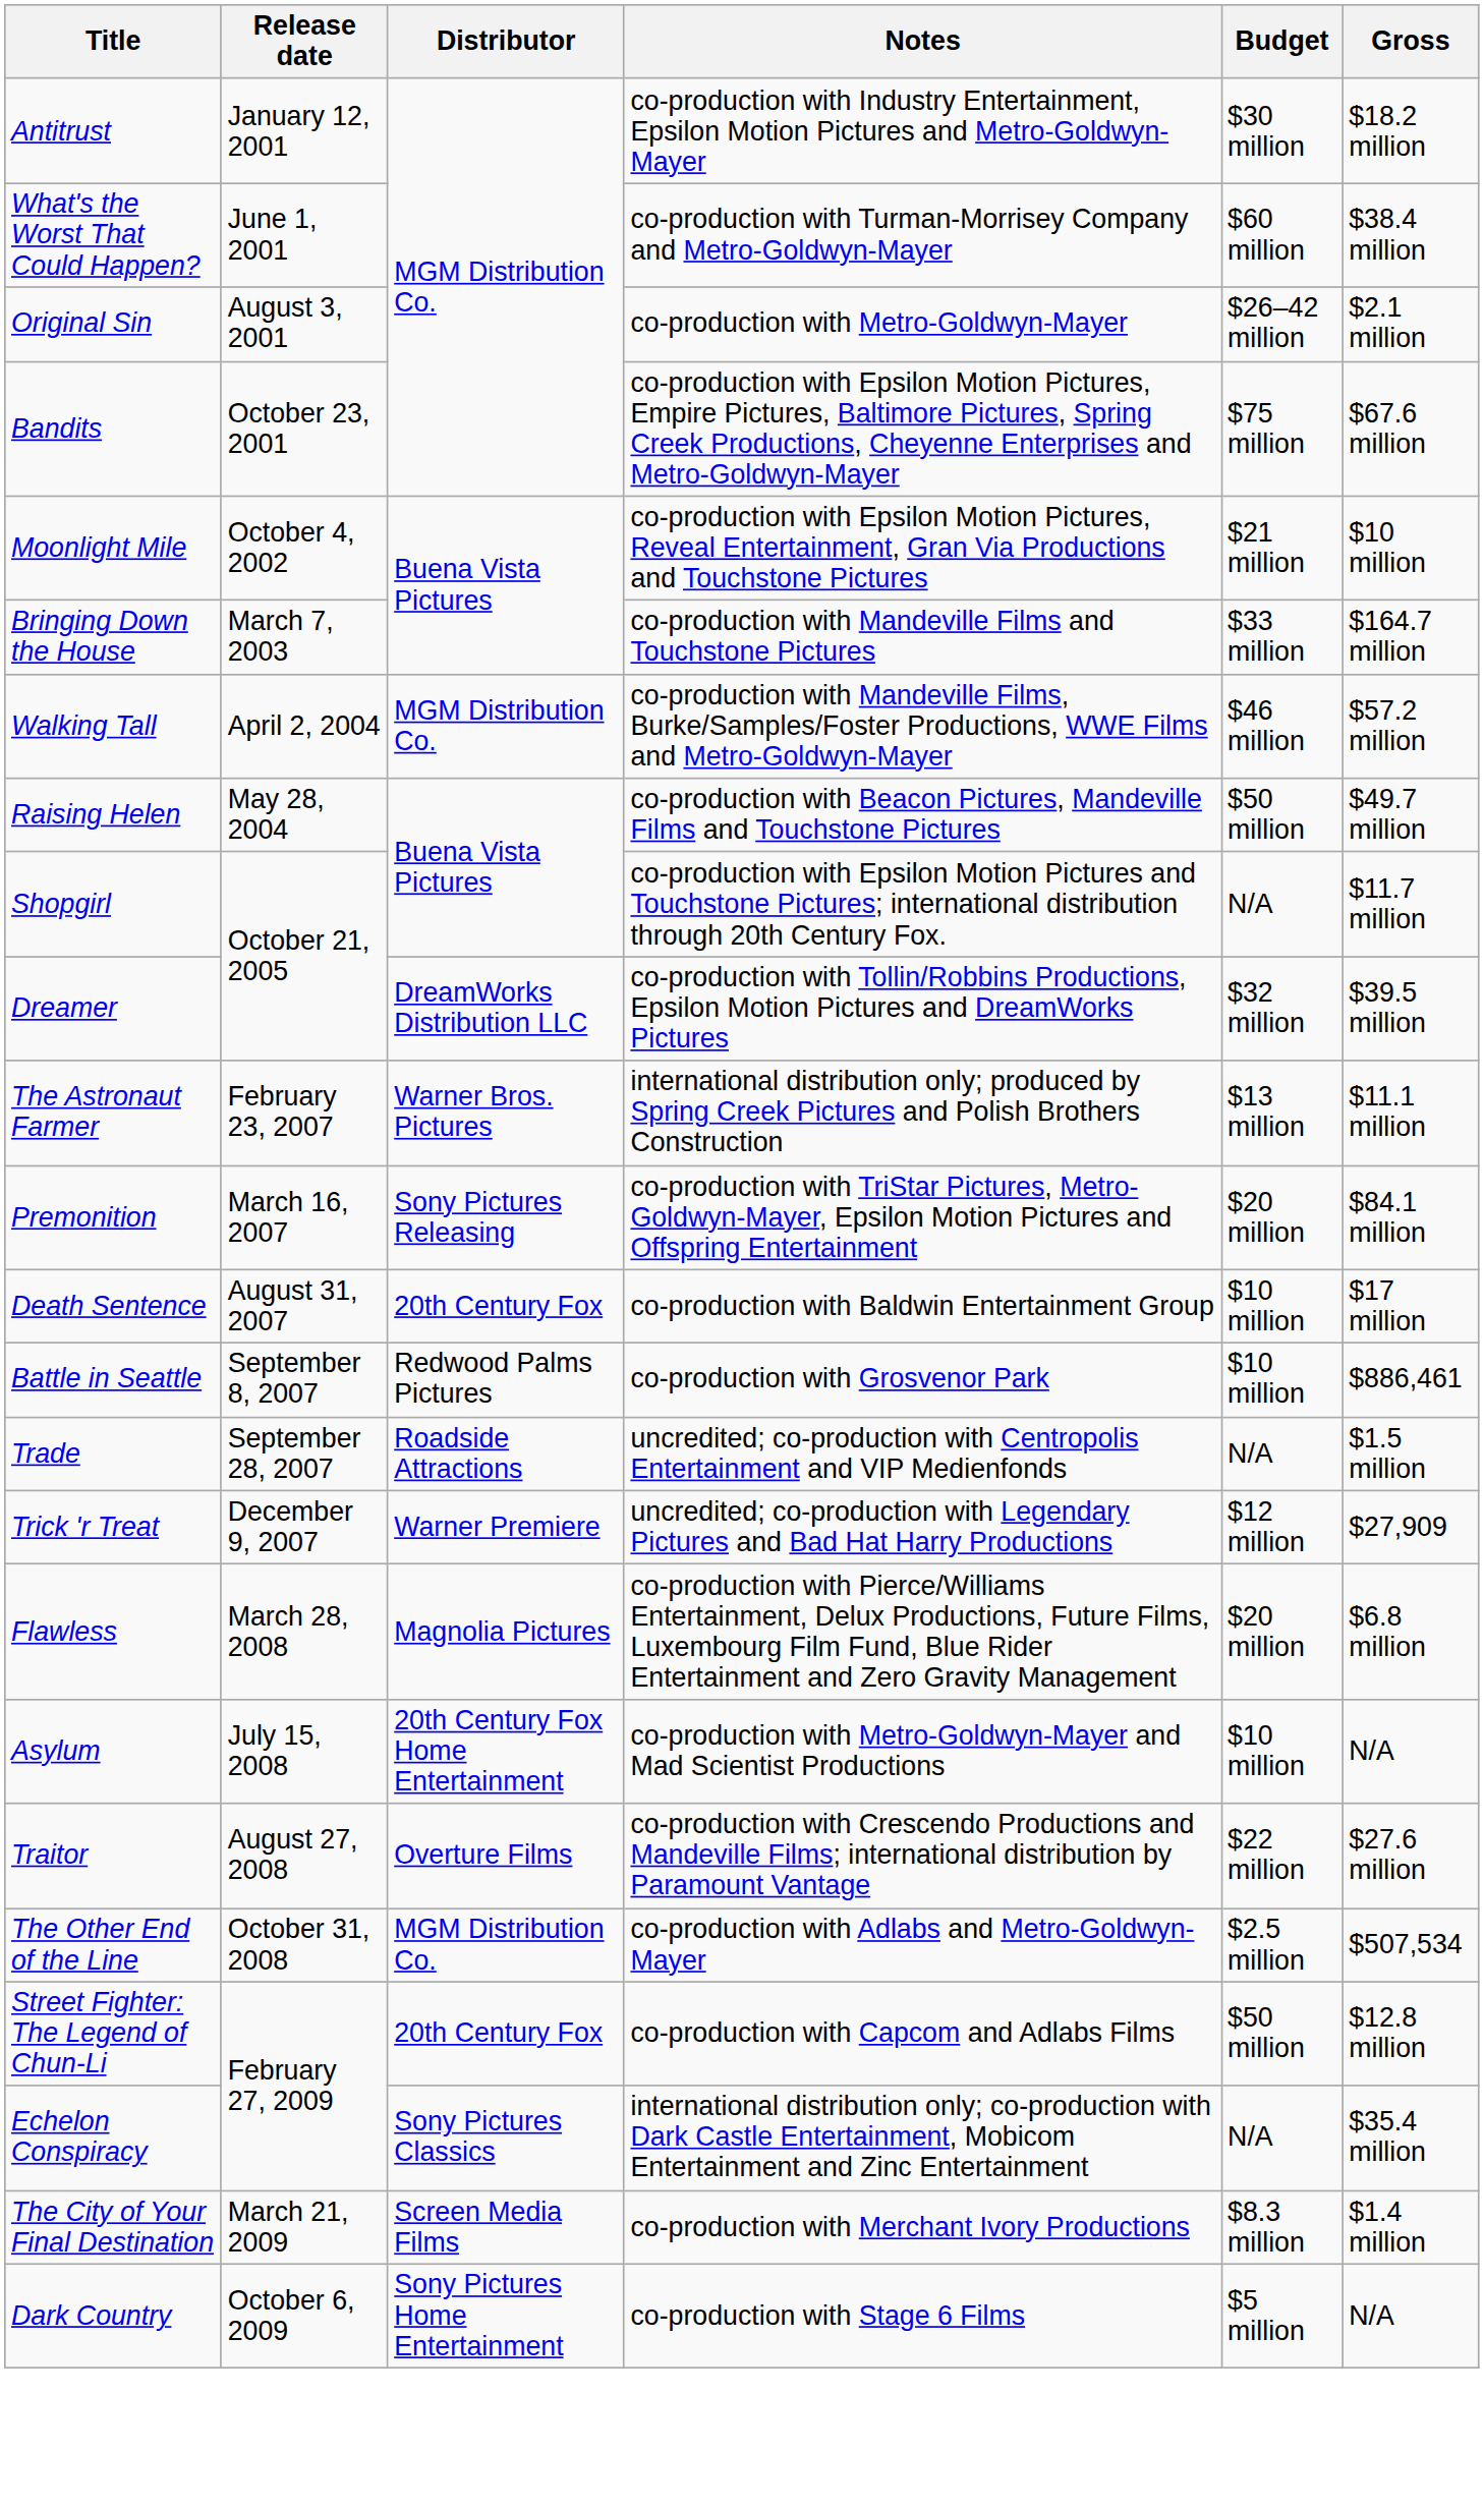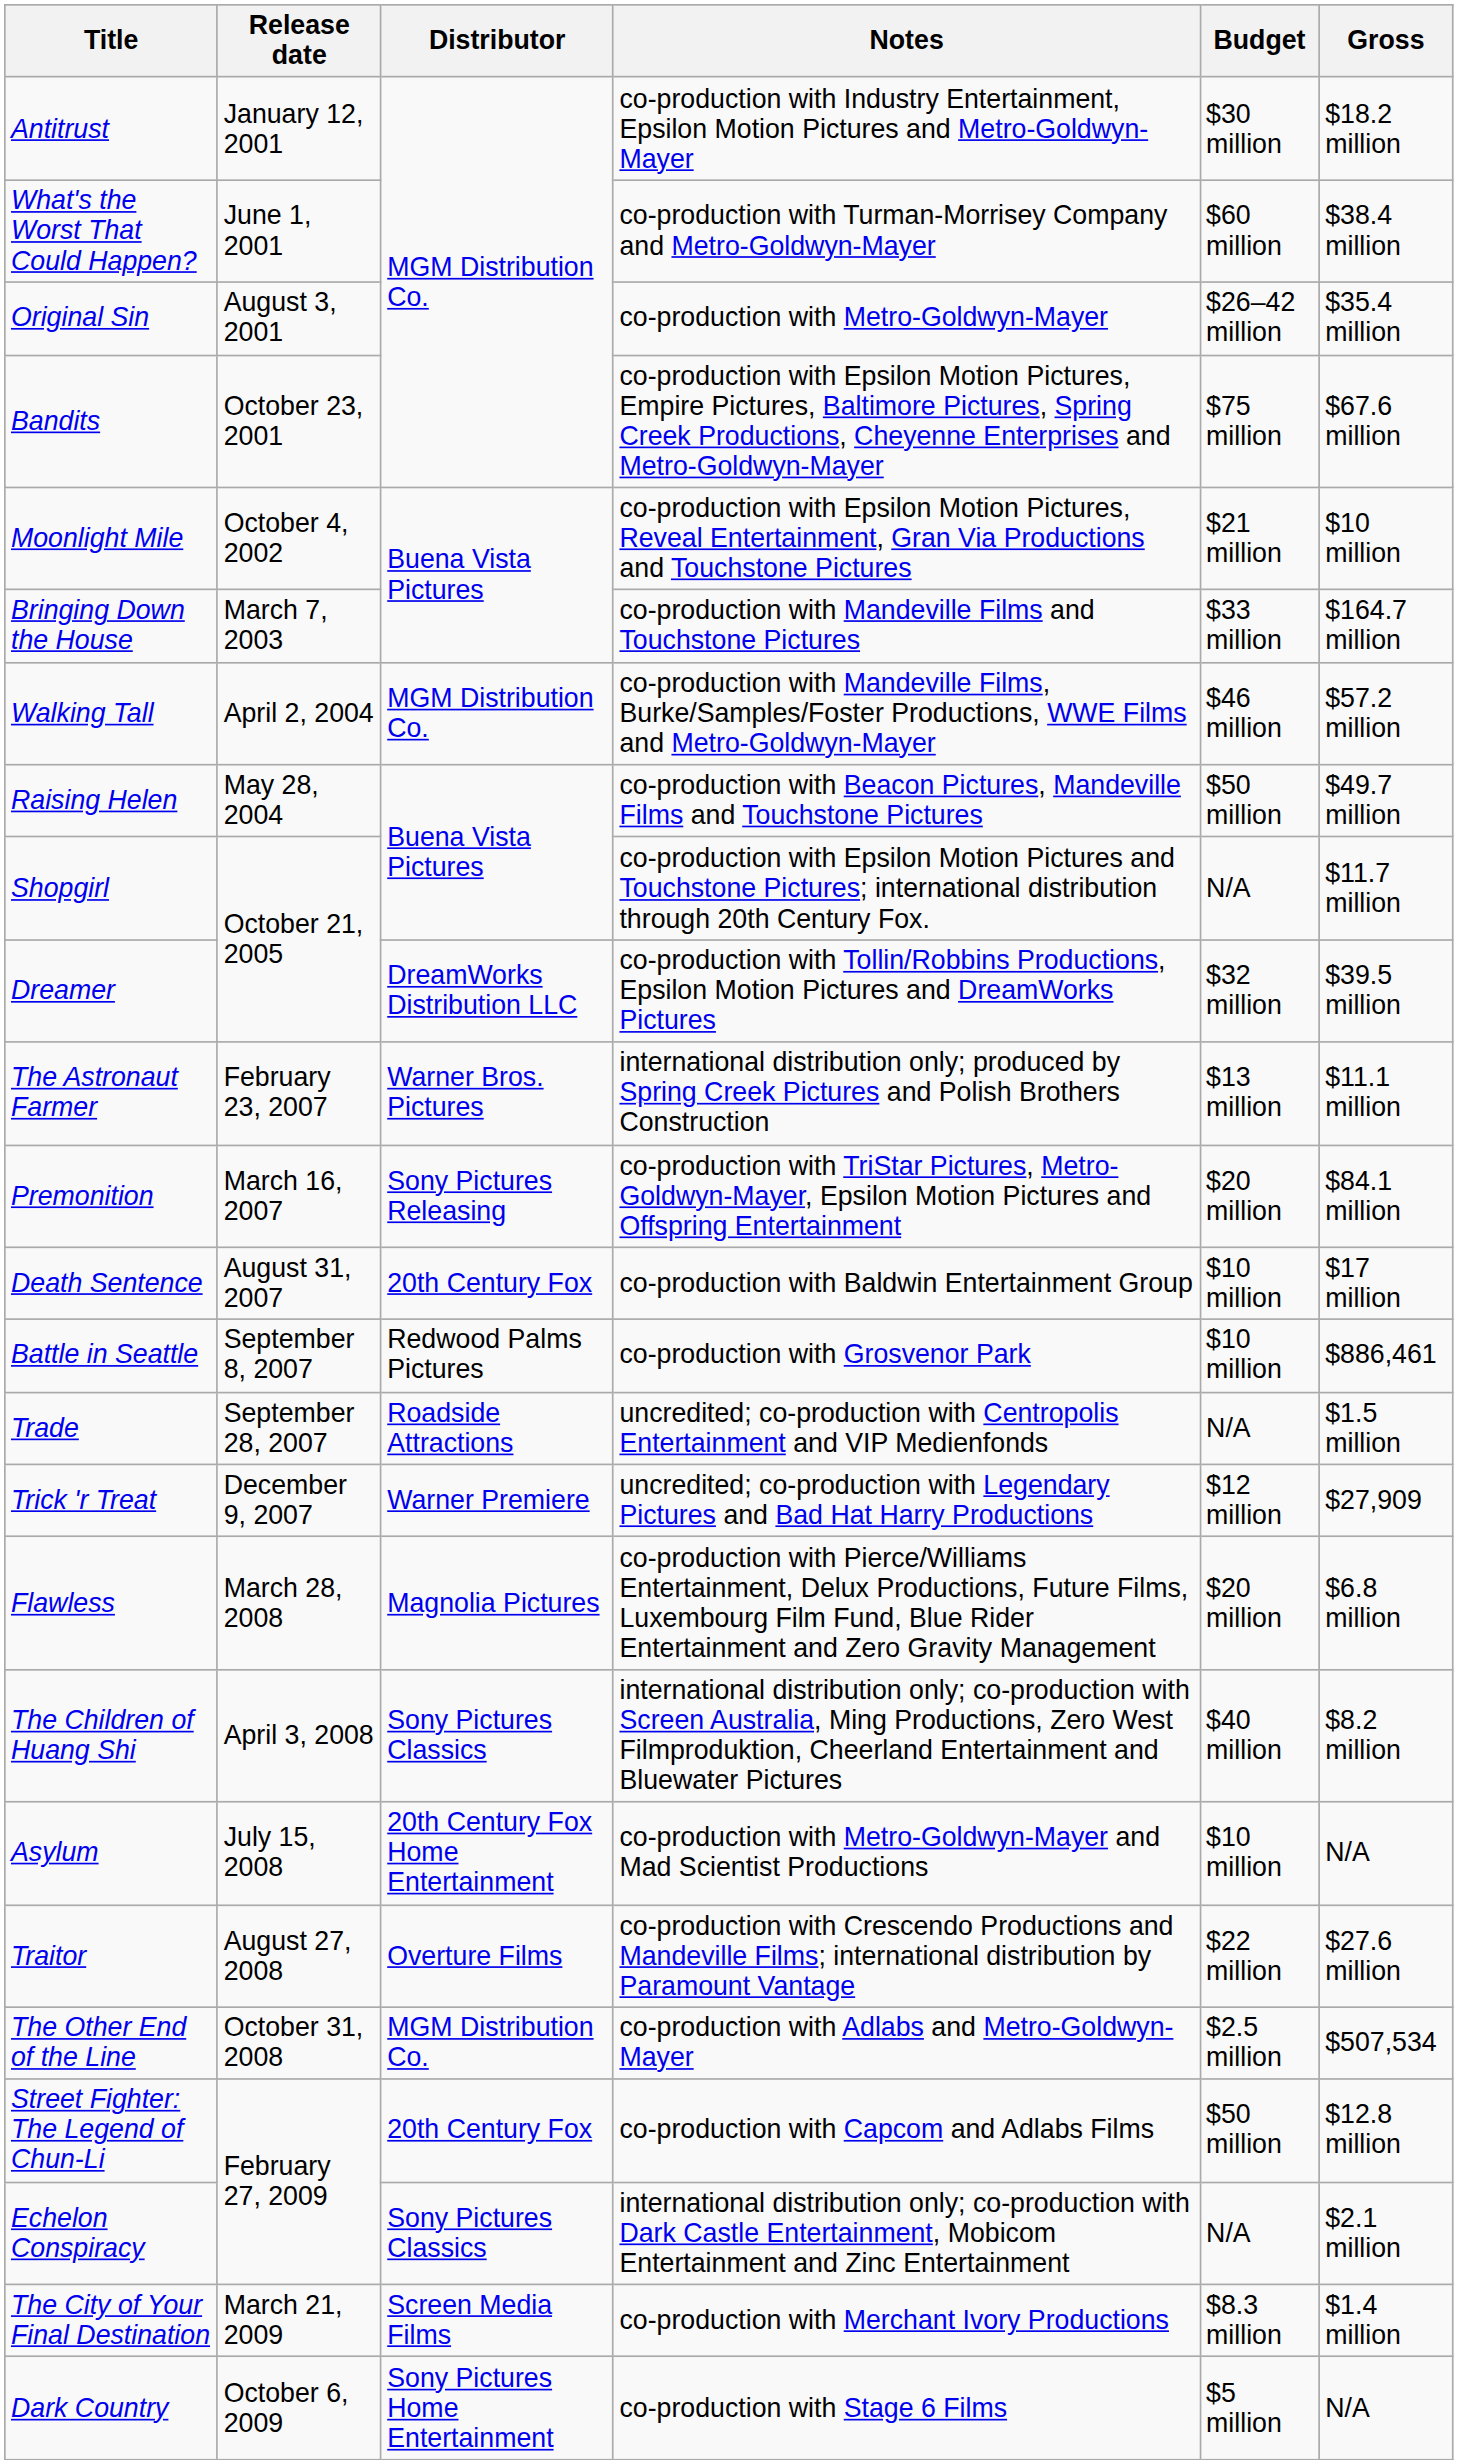Original Sin | Gross: $2.1 million -> $35.4 million
+ row: The Children of Huang Shi | April 3, 2008 | Sony Pictures Classics | international distribution only; co-production with Screen Australia, Ming Productions, Zero West Filmproduktion, Cheerland Entertainment and Bluewater Pictures | $40 million | $8.2 million
Echelon Conspiracy | Gross: $35.4 million -> $2.1 million
